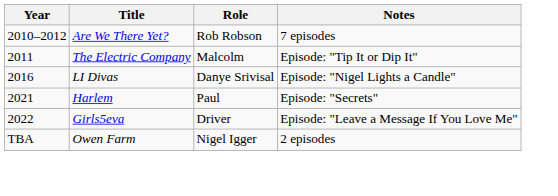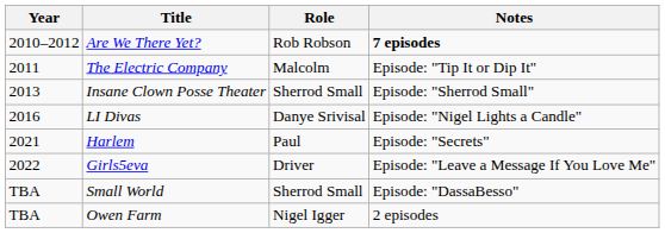Are We There Yet? | Notes: normal -> bold
+ row: 2013 | Insane Clown Posse Theater | Sherrod Small | Episode: "Sherrod Small"
+ row: TBA | Small World | Sherrod Small | Episode: "DassaBesso"
